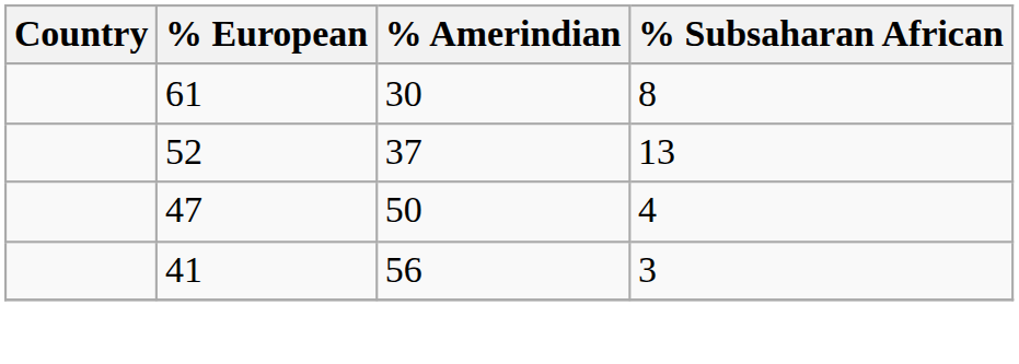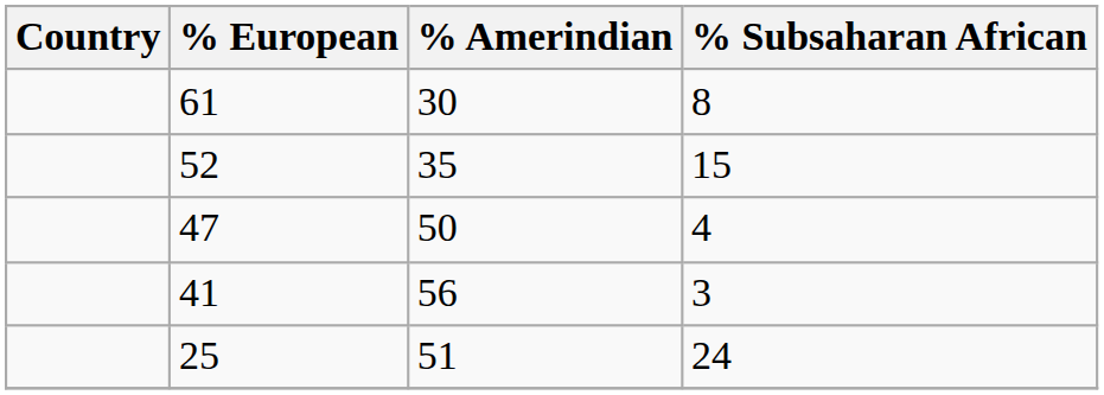52 | % Amerindian: 37 -> 35
52 | % Subsaharan African: 13 -> 15
+ row: 25 | 51 | 24
